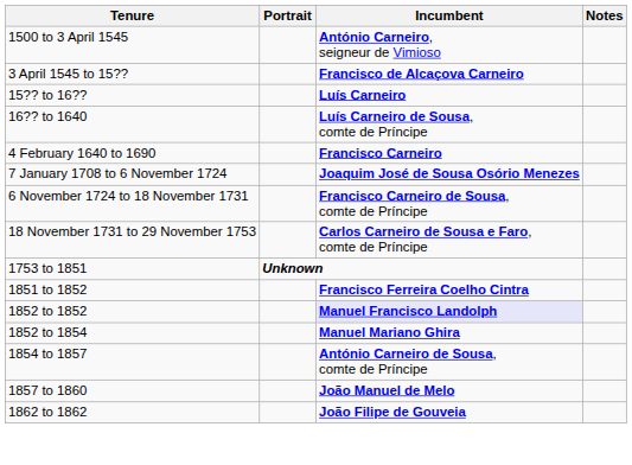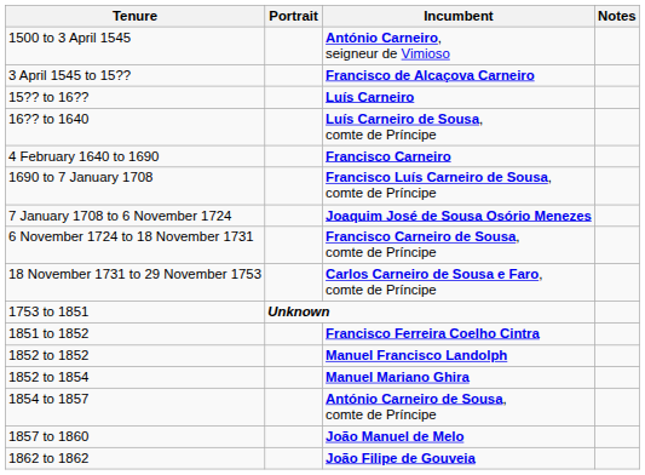+ row: 1690 to 7 January 1708 | Francisco Luís Carneiro de Sousa, comte de Príncipe
1852 to 1852 | Incumbent: lavender background -> no background
